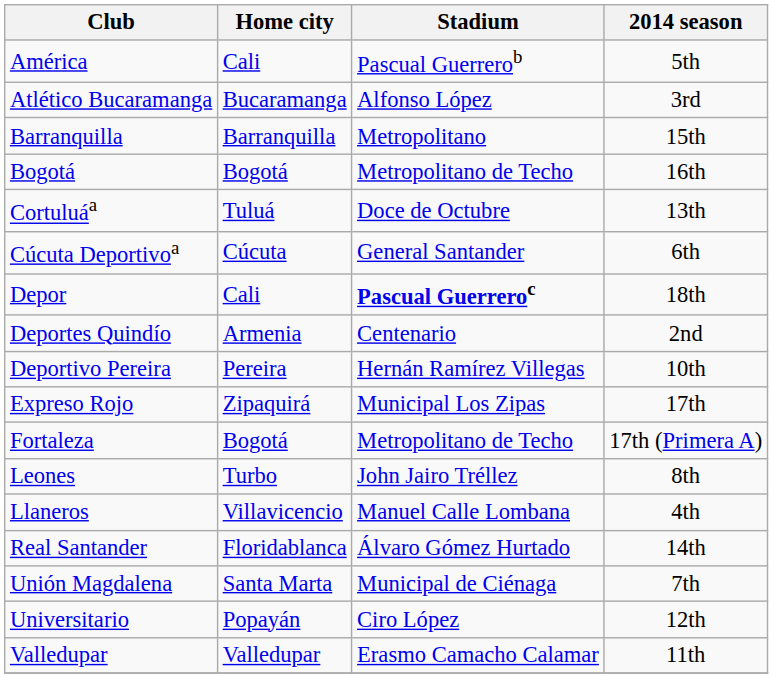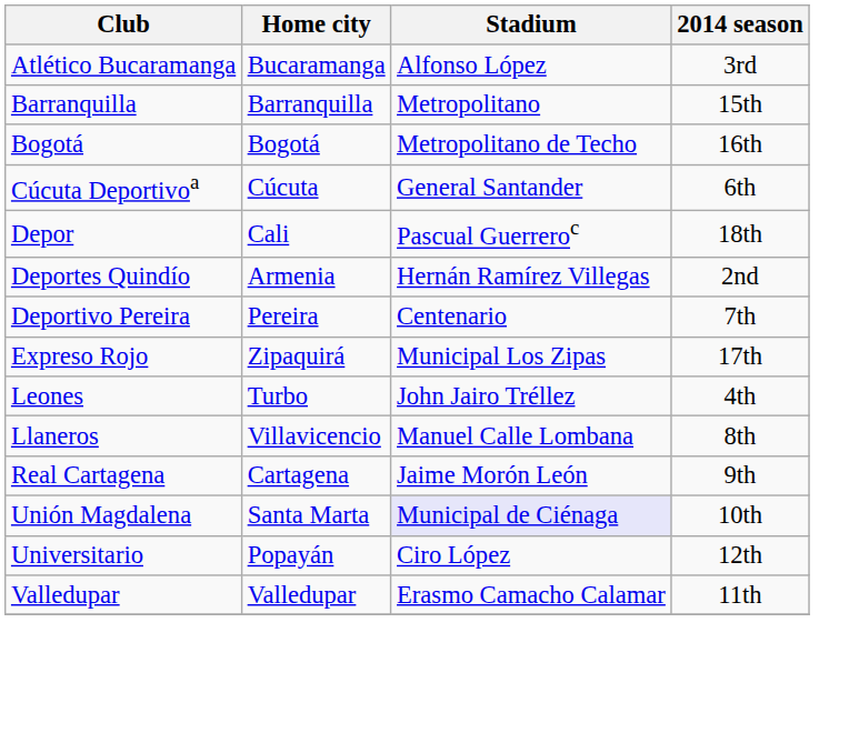- row: América | Cali | Pascual Guerrerob | 5th
- row: Cortuluáa | Tuluá | Doce de Octubre | 13th
Depor | Stadium: bold -> normal
Deportes Quindío | Stadium: Centenario -> Hernán Ramírez Villegas
Deportivo Pereira | Stadium: Hernán Ramírez Villegas -> Centenario
Deportivo Pereira | 2014 season: 10th -> 7th
- row: Fortaleza | Bogotá | Metropolitano de Techo | 17th (Primera A)
Leones | 2014 season: 8th -> 4th
Llaneros | 2014 season: 4th -> 8th
+ row: Real Cartagena | Cartagena | Jaime Morón León | 9th
- row: Real Santander | Floridablanca | Álvaro Gómez Hurtado | 14th
Unión Magdalena | Stadium: no background -> lavender background
Unión Magdalena | 2014 season: 7th -> 10th
